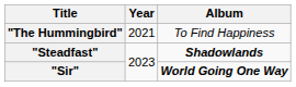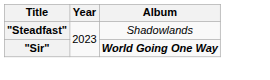- row: "The Hummingbird" | 2021 | To Find Happiness
"Steadfast" | Album: bold -> normal
